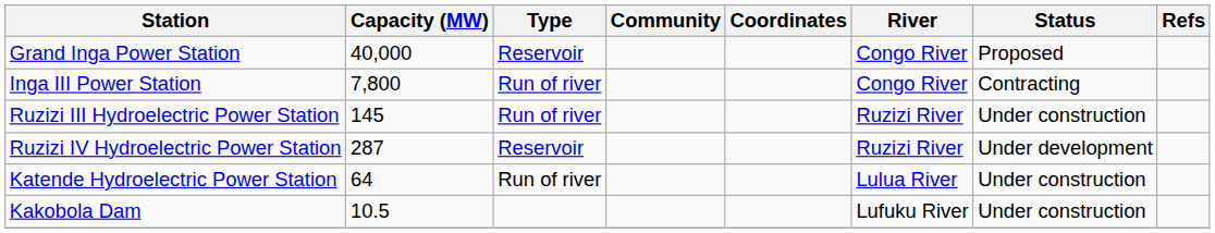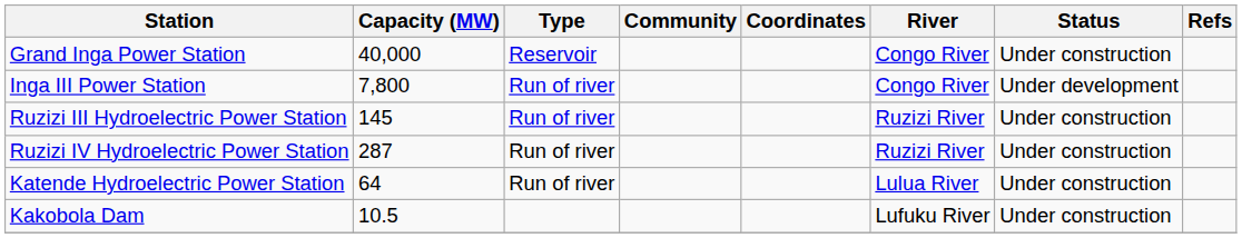Grand Inga Power Station | Status: Proposed -> Under construction
Inga III Power Station | Status: Contracting -> Under development
Ruzizi IV Hydroelectric Power Station | Type: Reservoir -> Run of river
Ruzizi IV Hydroelectric Power Station | Status: Under development -> Under construction
